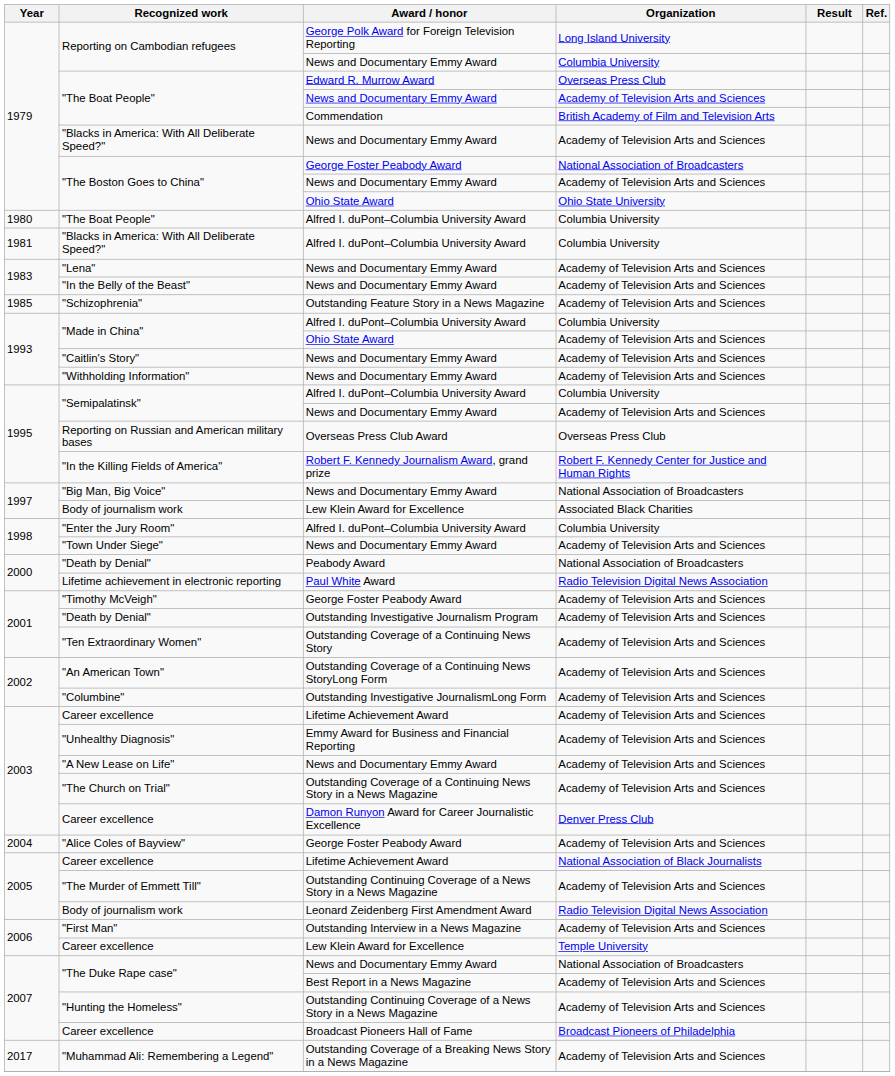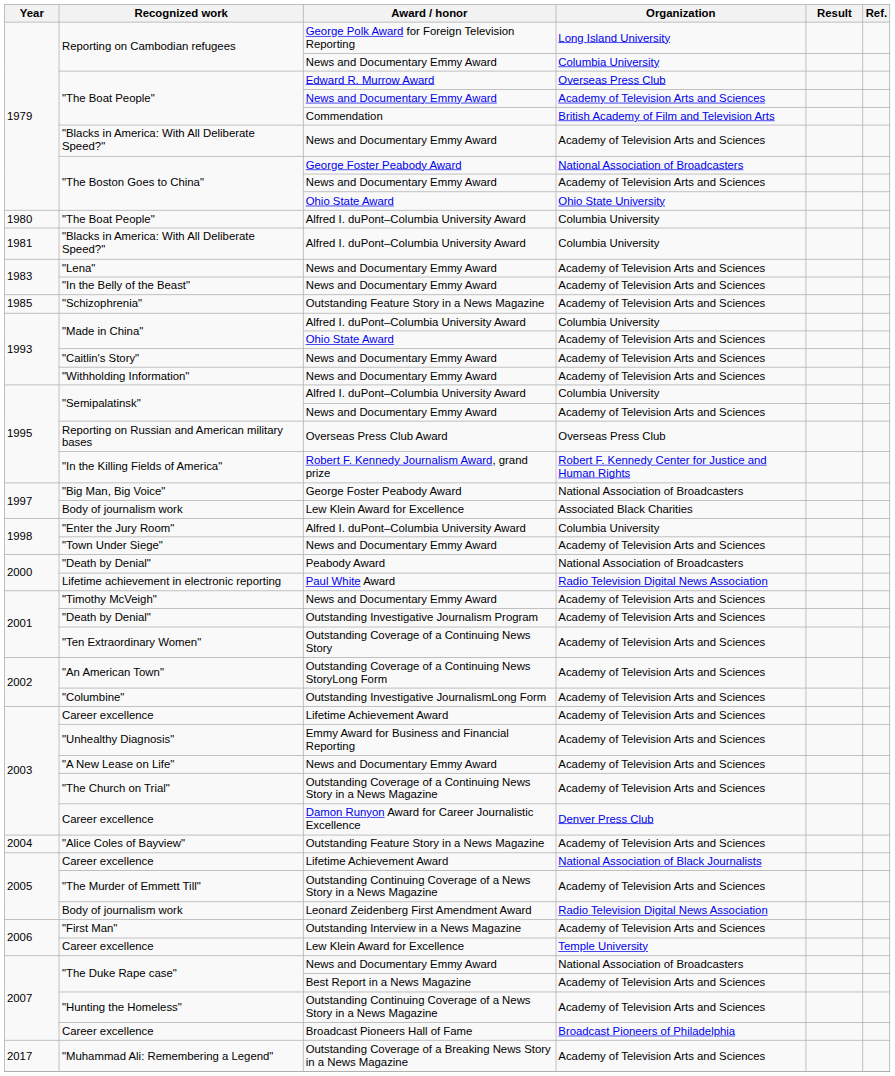"Big Man, Big Voice" | Award / honor: News and Documentary Emmy Award -> George Foster Peabody Award
"Timothy McVeigh" | Award / honor: George Foster Peabody Award -> News and Documentary Emmy Award
"Alice Coles of Bayview" | Award / honor: George Foster Peabody Award -> Outstanding Feature Story in a News Magazine
